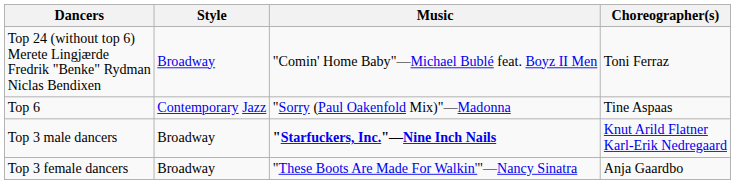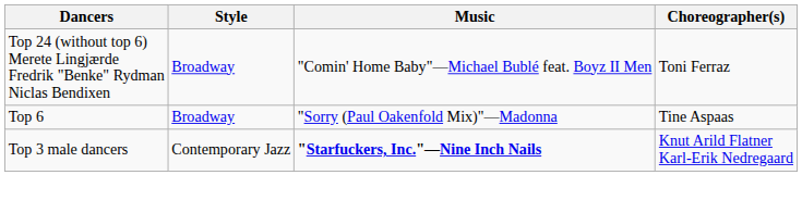Top 6 | Style: Contemporary Jazz -> Broadway
Top 3 male dancers | Style: Broadway -> Contemporary Jazz
- row: Top 3 female dancers | Broadway | "These Boots Are Made For Walkin'"—Nancy Sinatra | Anja Gaardbo
